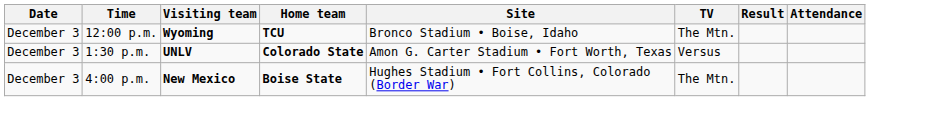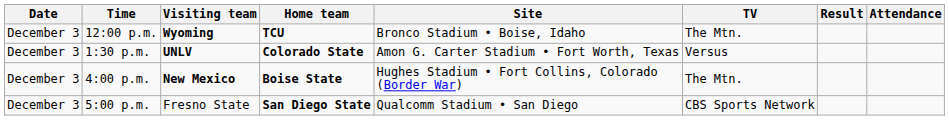+ row: December 3 | 5:00 p.m. | Fresno State | San Diego State | Qualcomm Stadium • San Diego | CBS Sports Network
